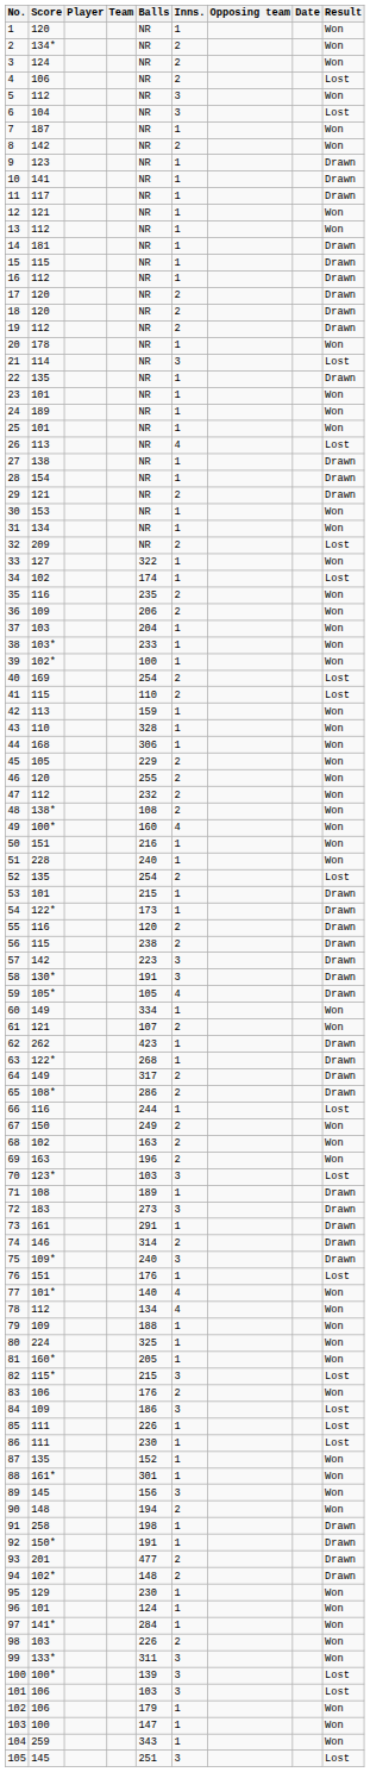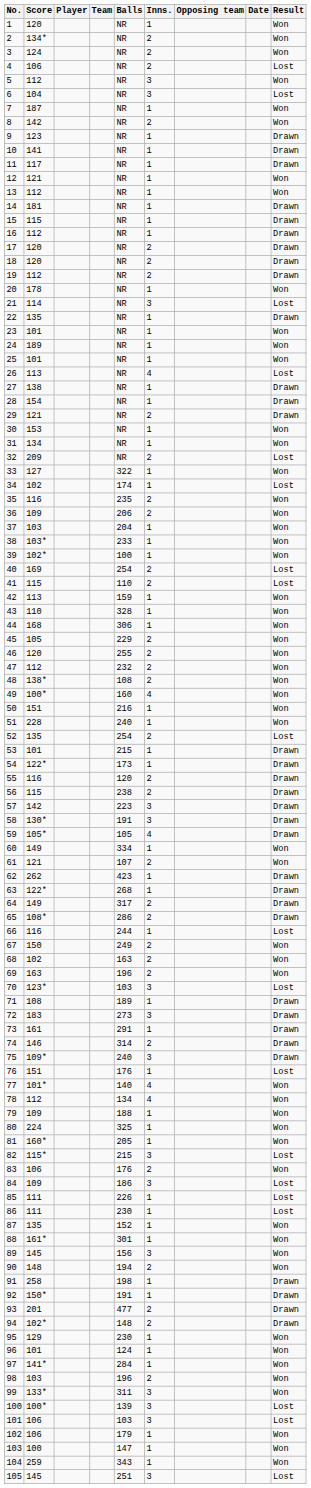98 | Balls: 226 -> 196
